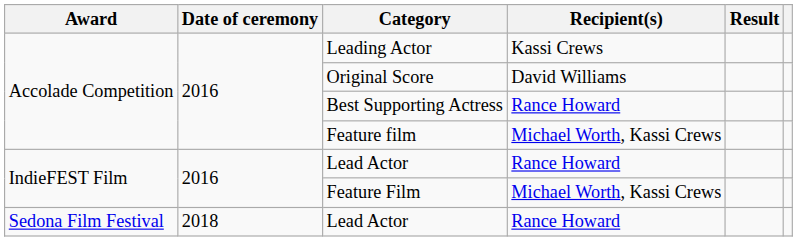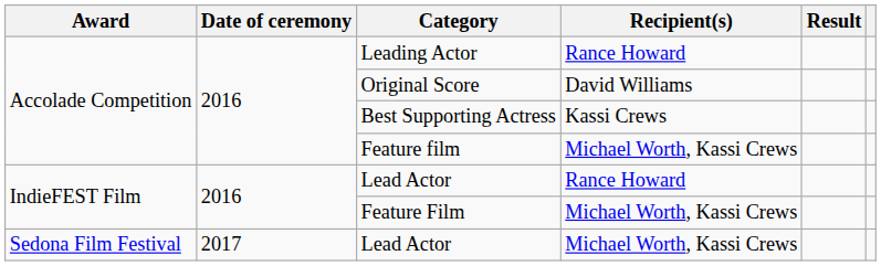Leading Actor | Recipient(s): Kassi Crews -> Rance Howard
Best Supporting Actress | Recipient(s): Rance Howard -> Kassi Crews
Sedona Film Festival / Lead Actor | Date of ceremony: 2018 -> 2017
Sedona Film Festival / Lead Actor | Recipient(s): Rance Howard -> Michael Worth, Kassi Crews
